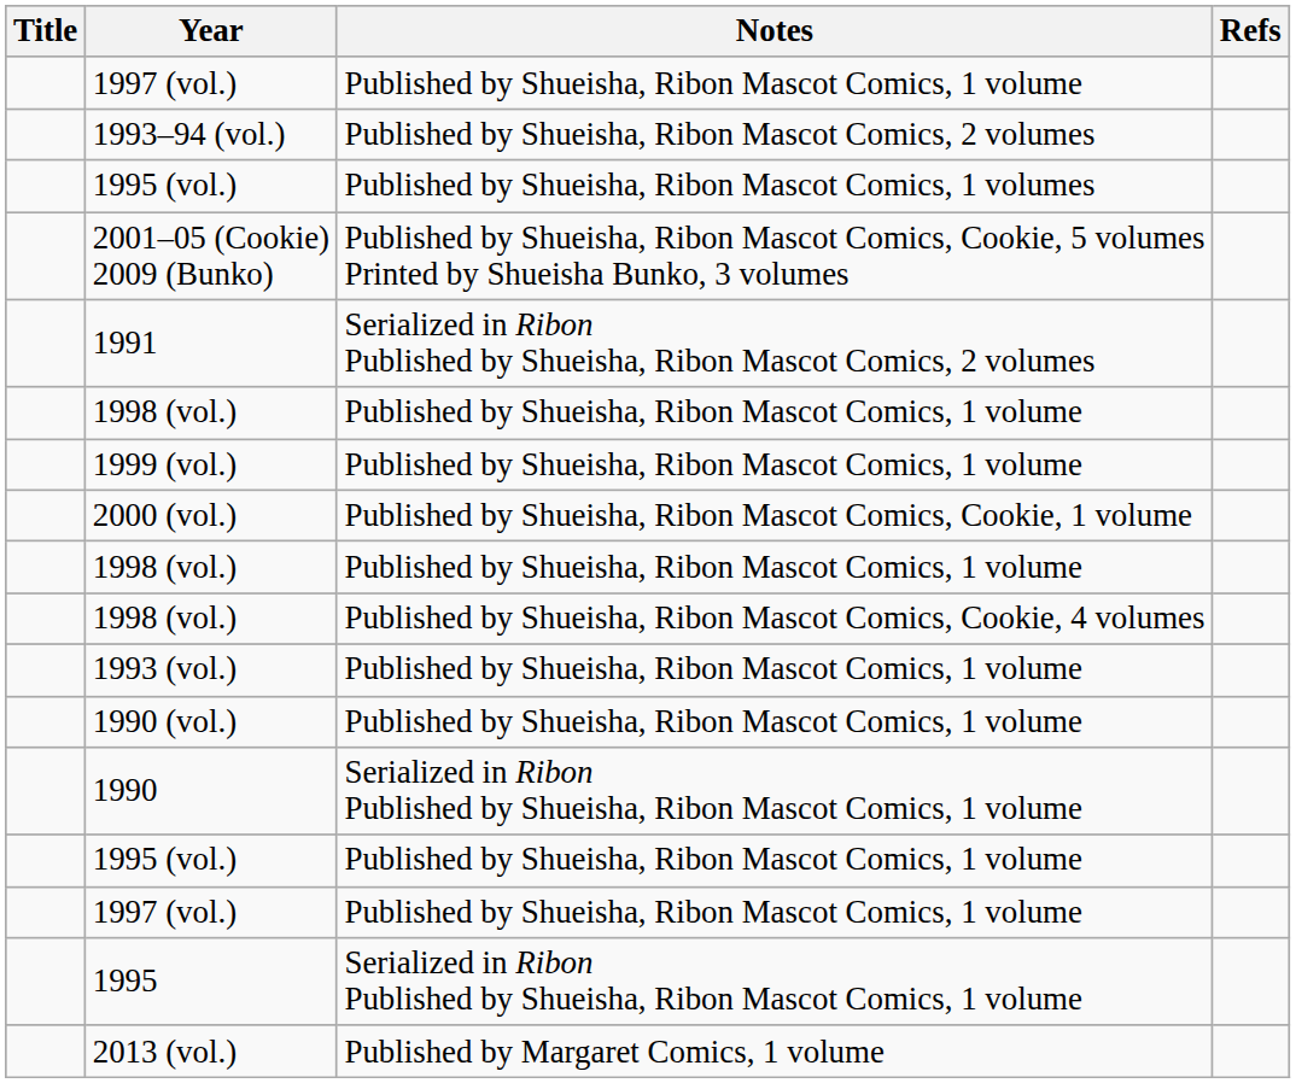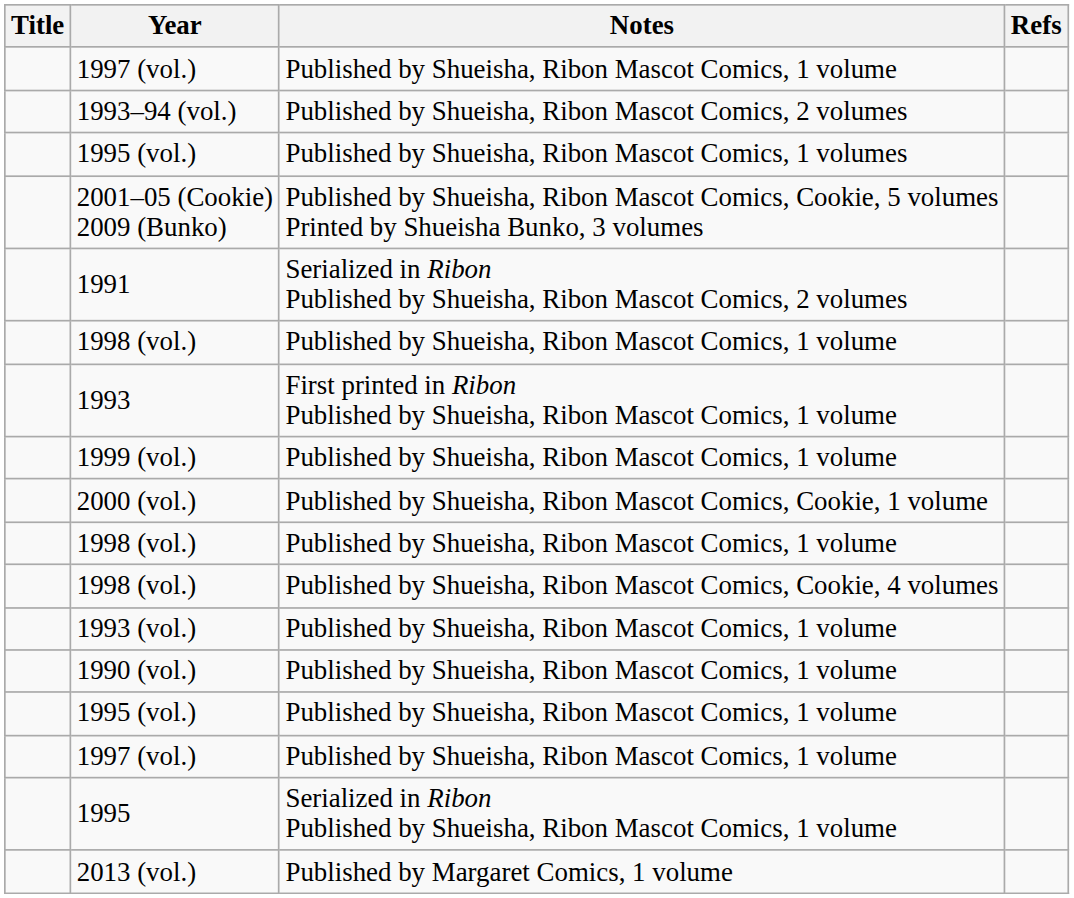+ row: 1993 | First printed in Ribon Published by Shueisha, Ribon Mascot Comics, 1 volume
- row: 1990 | Serialized in Ribon Published by Shueisha, Ribon Mascot Comics, 1 volume
